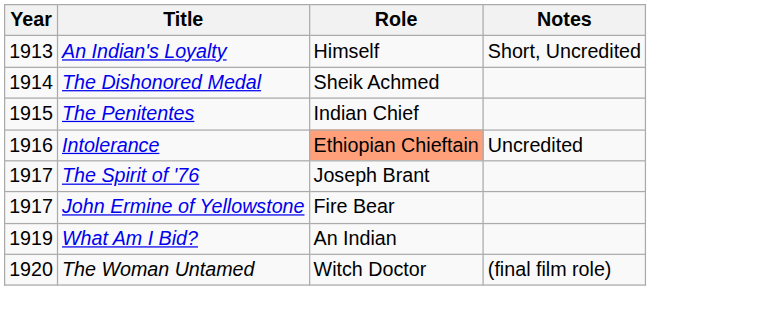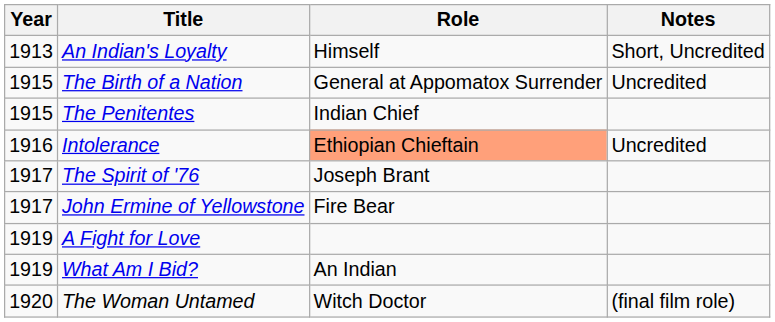- row: 1914 | The Dishonored Medal | Sheik Achmed
+ row: 1915 | The Birth of a Nation | General at Appomatox Surrender | Uncredited
+ row: 1919 | A Fight for Love
